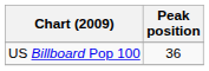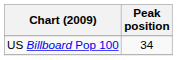US Billboard Pop 100 | Peak position: 36 -> 34
